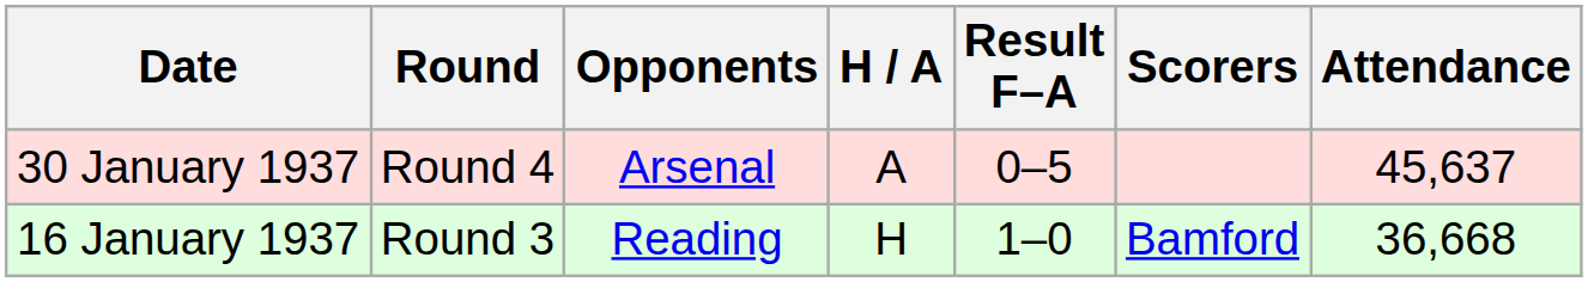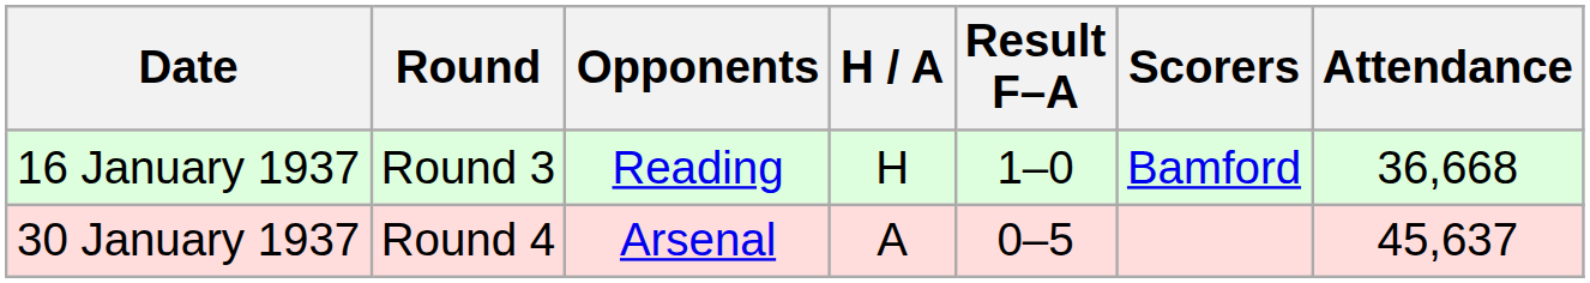rows swapped: 16 January 1937 <-> 30 January 1937
